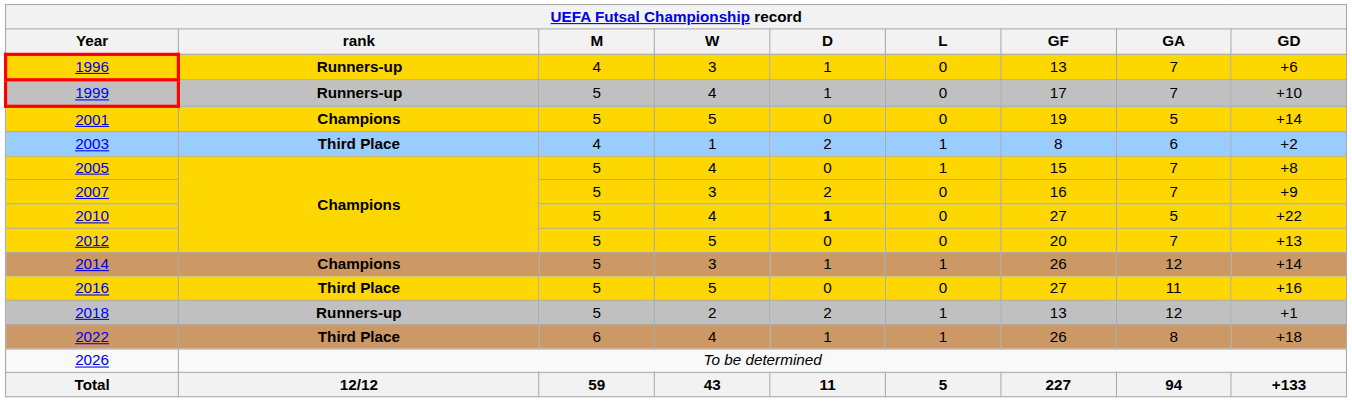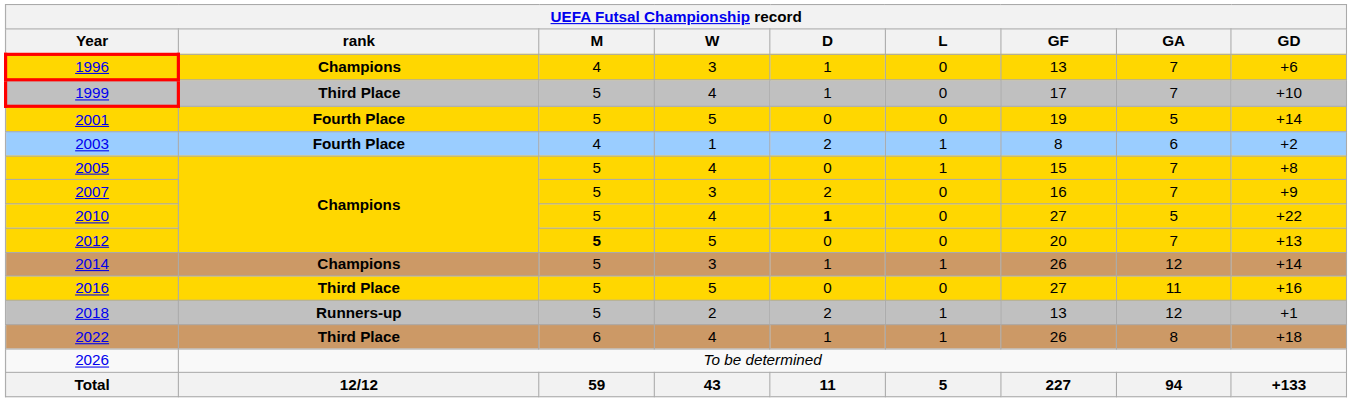1996 | rank: Runners-up -> Champions
1999 | rank: Runners-up -> Third Place
2001 | rank: Champions -> Fourth Place
2003 | rank: Third Place -> Fourth Place
2012 | M: normal -> bold
